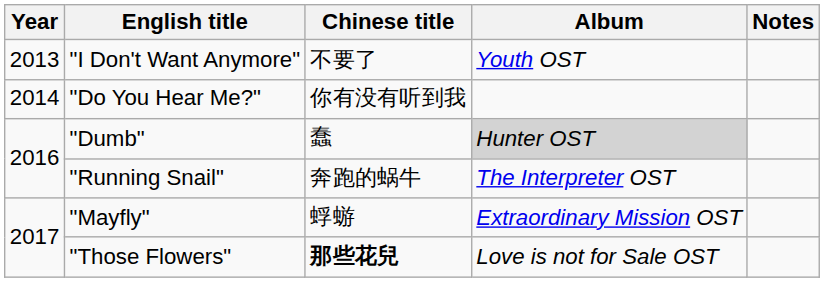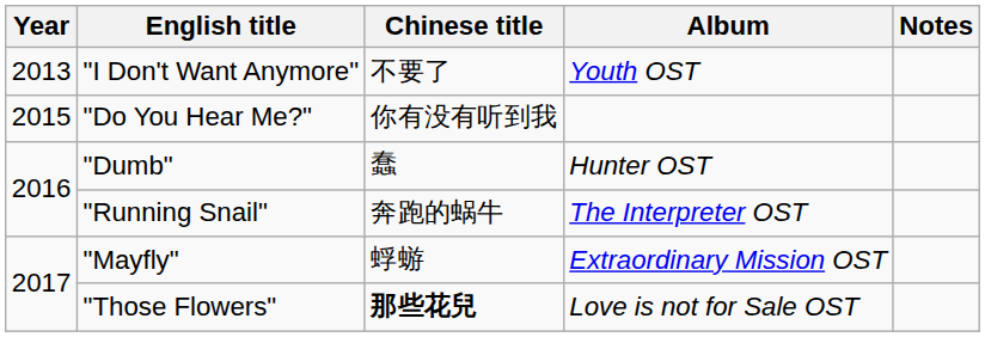"Do You Hear Me?" | Year: 2014 -> 2015
"Dumb" | Album: lightgrey background -> no background
